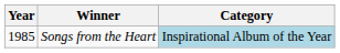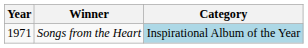Songs from the Heart | Year: 1985 -> 1971
